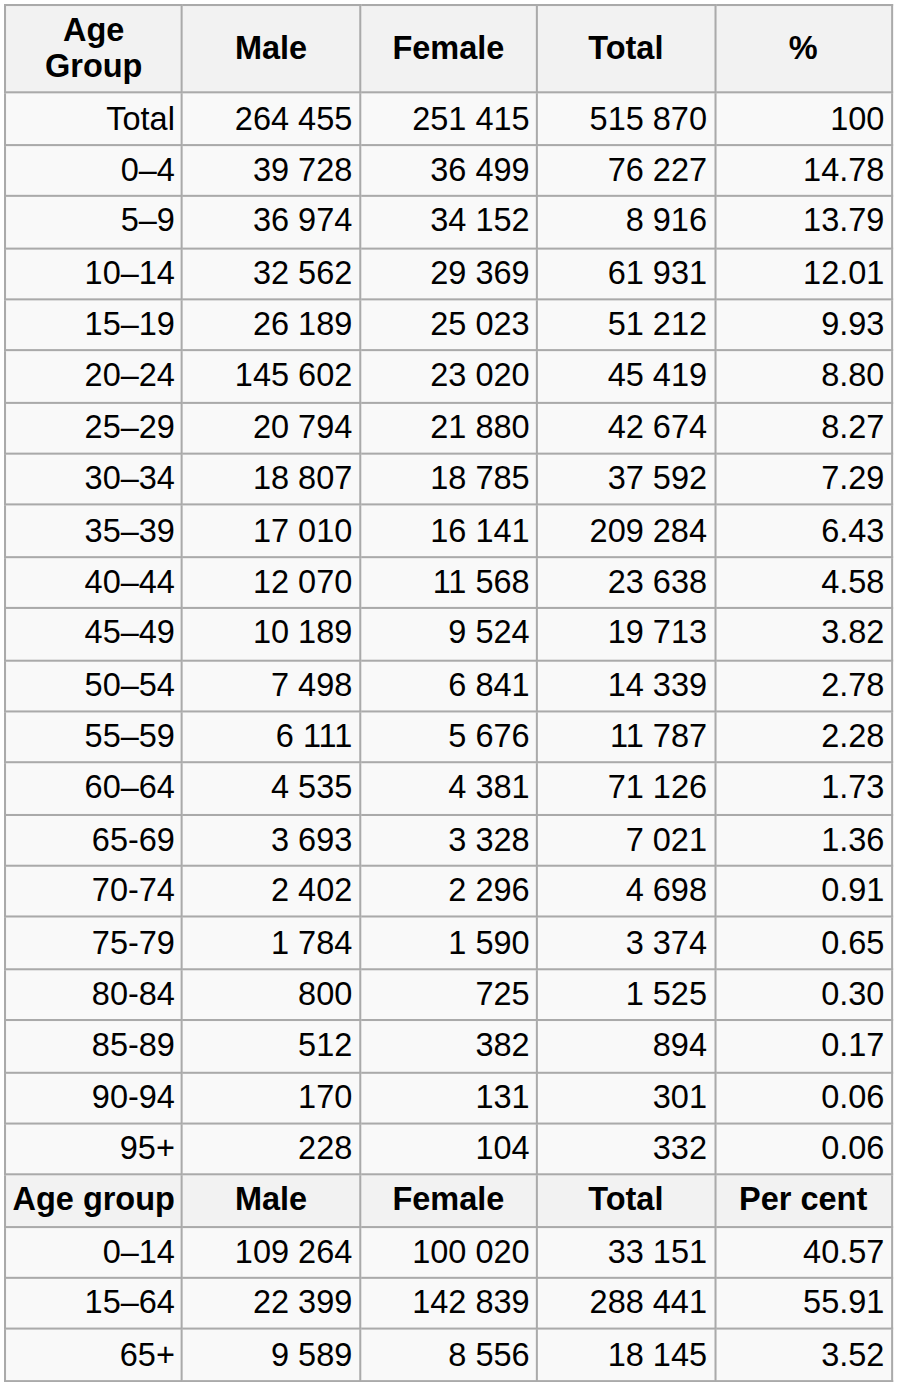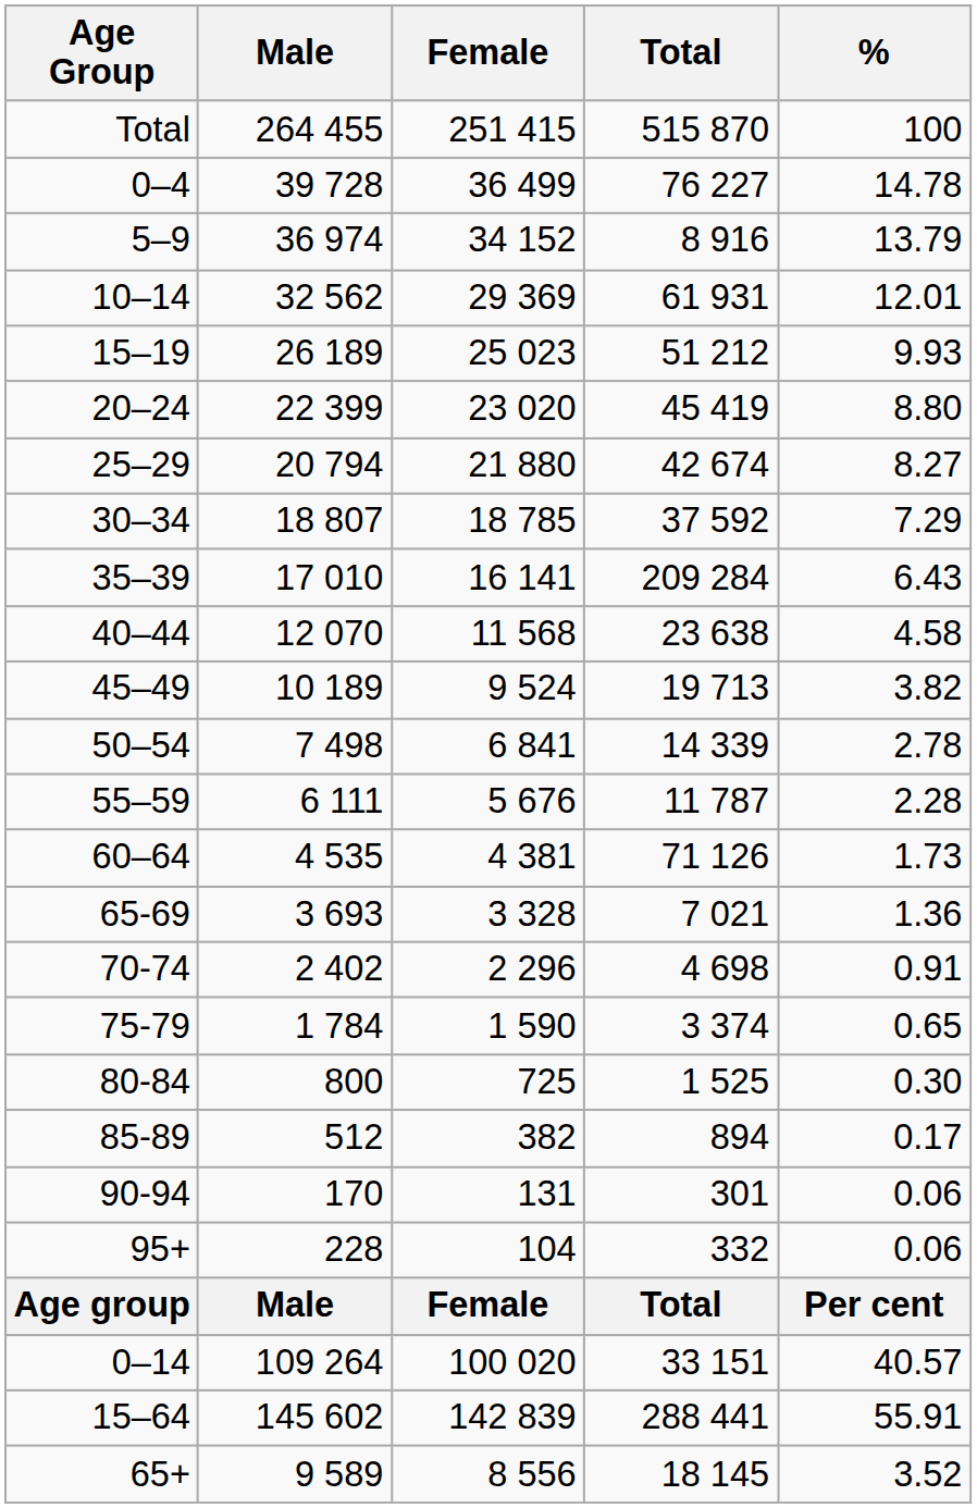20–24 | Male: 145 602 -> 22 399
15–64 | Male: 22 399 -> 145 602
